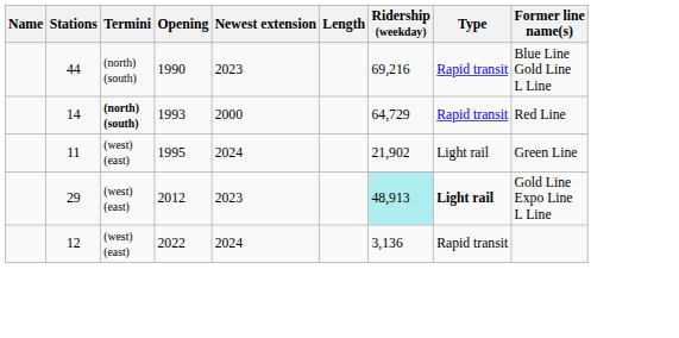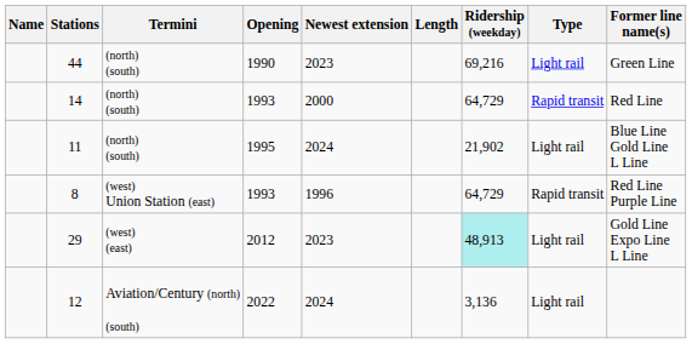44 | Type: Rapid transit -> Light rail
44 | Former line name(s): Blue Line Gold Line L Line -> Green Line
14 | Termini: bold -> normal
11 | Termini: (west) (east) -> (north) (south)
11 | Former line name(s): Green Line -> Blue Line Gold Line L Line
+ row: 8 | (west) Union Station (east) | 1993 | 1996 | 64,729 | Rapid transit | Red Line Purple Line
29 | Type: bold -> normal
12 | Termini: (west) (east) -> Aviation/Century (north) (south)
12 | Type: Rapid transit -> Light rail
